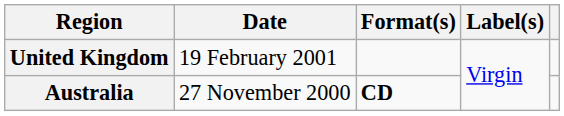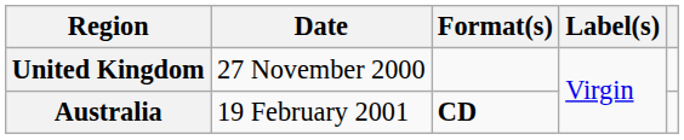United Kingdom | Date: 19 February 2001 -> 27 November 2000
Australia | Date: 27 November 2000 -> 19 February 2001
